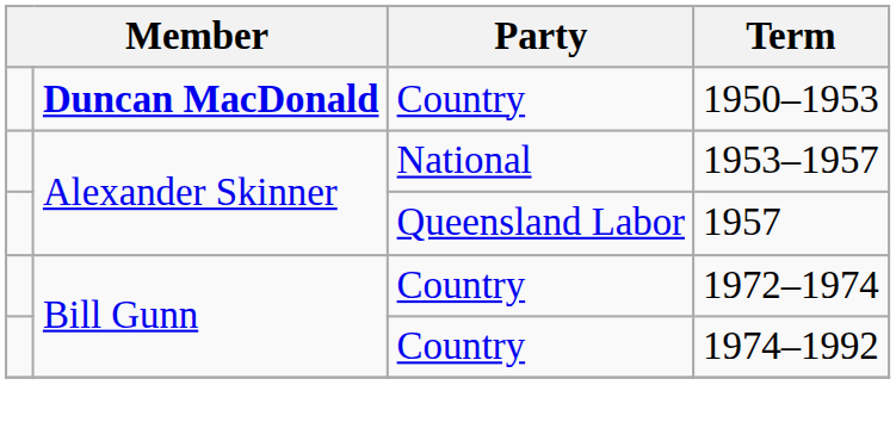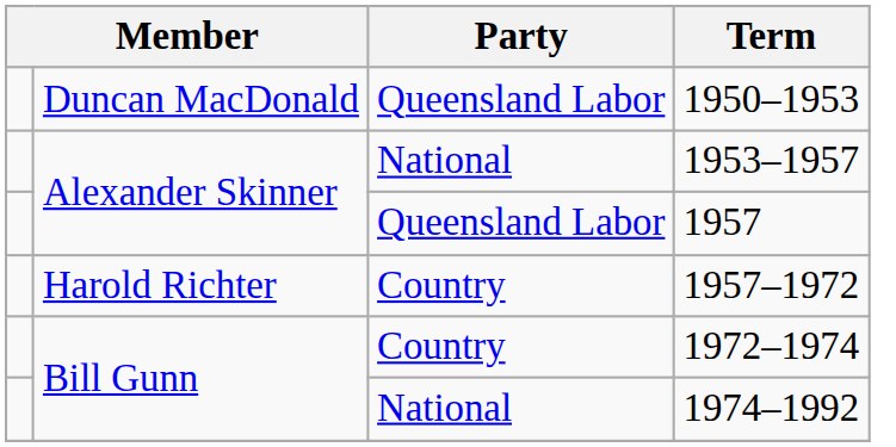1950–1953 | column 2: bold -> normal
1950–1953 | Party: Country -> Queensland Labor
+ row: Harold Richter | Country | 1957–1972
1974–1992 | Party: Country -> National
